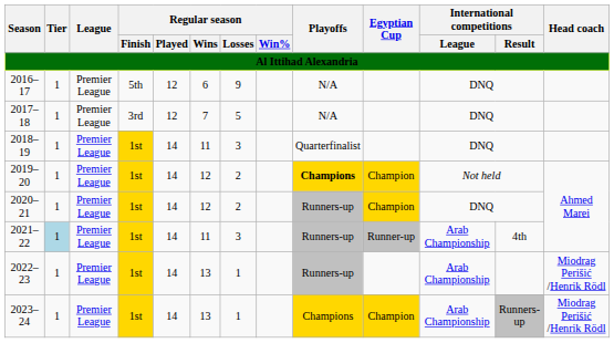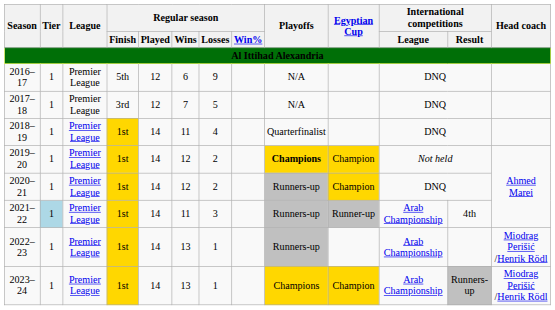2018–19 | Regular season / Losses: 3 -> 4
